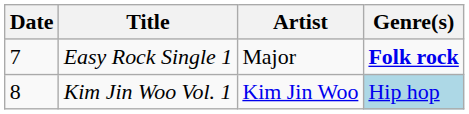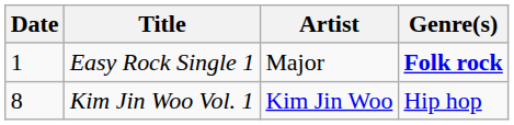Easy Rock Single 1 | Date: 7 -> 1
Kim Jin Woo Vol. 1 | Genre(s): lightblue background -> no background
